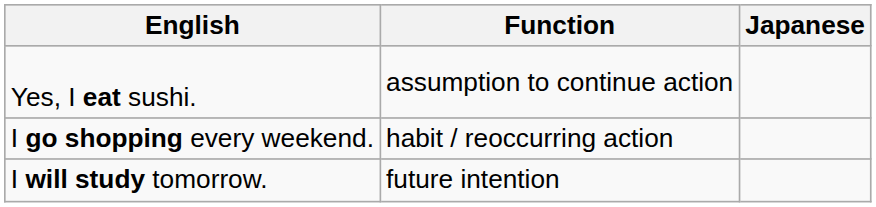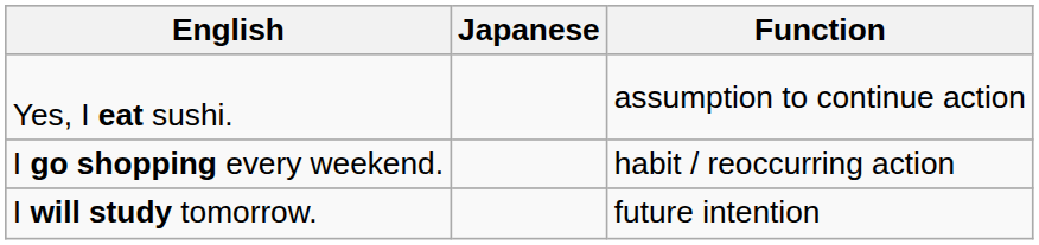columns swapped: Japanese <-> Function
